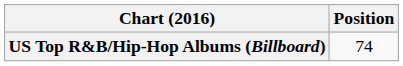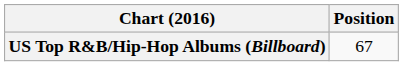US Top R&B/Hip-Hop Albums (Billboard) | Position: 74 -> 67
